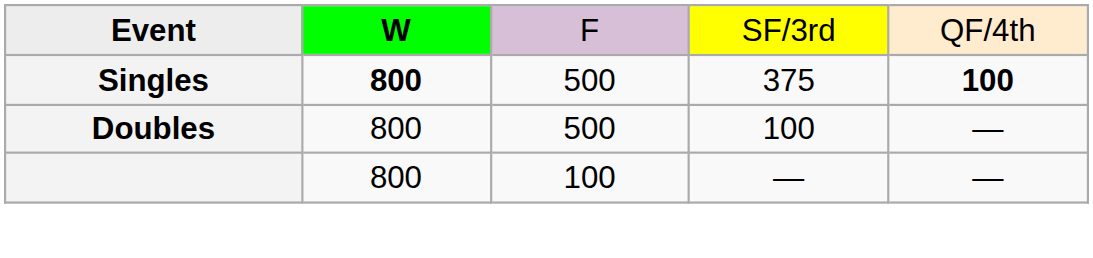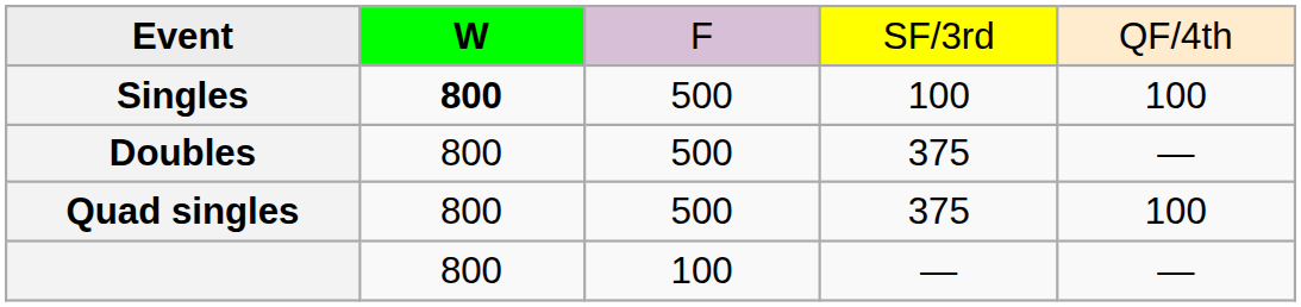Singles | column 4: 375 -> 100
Singles | column 5: bold -> normal
Doubles | column 4: 100 -> 375
+ row: Quad singles | 800 | 500 | 375 | 100
